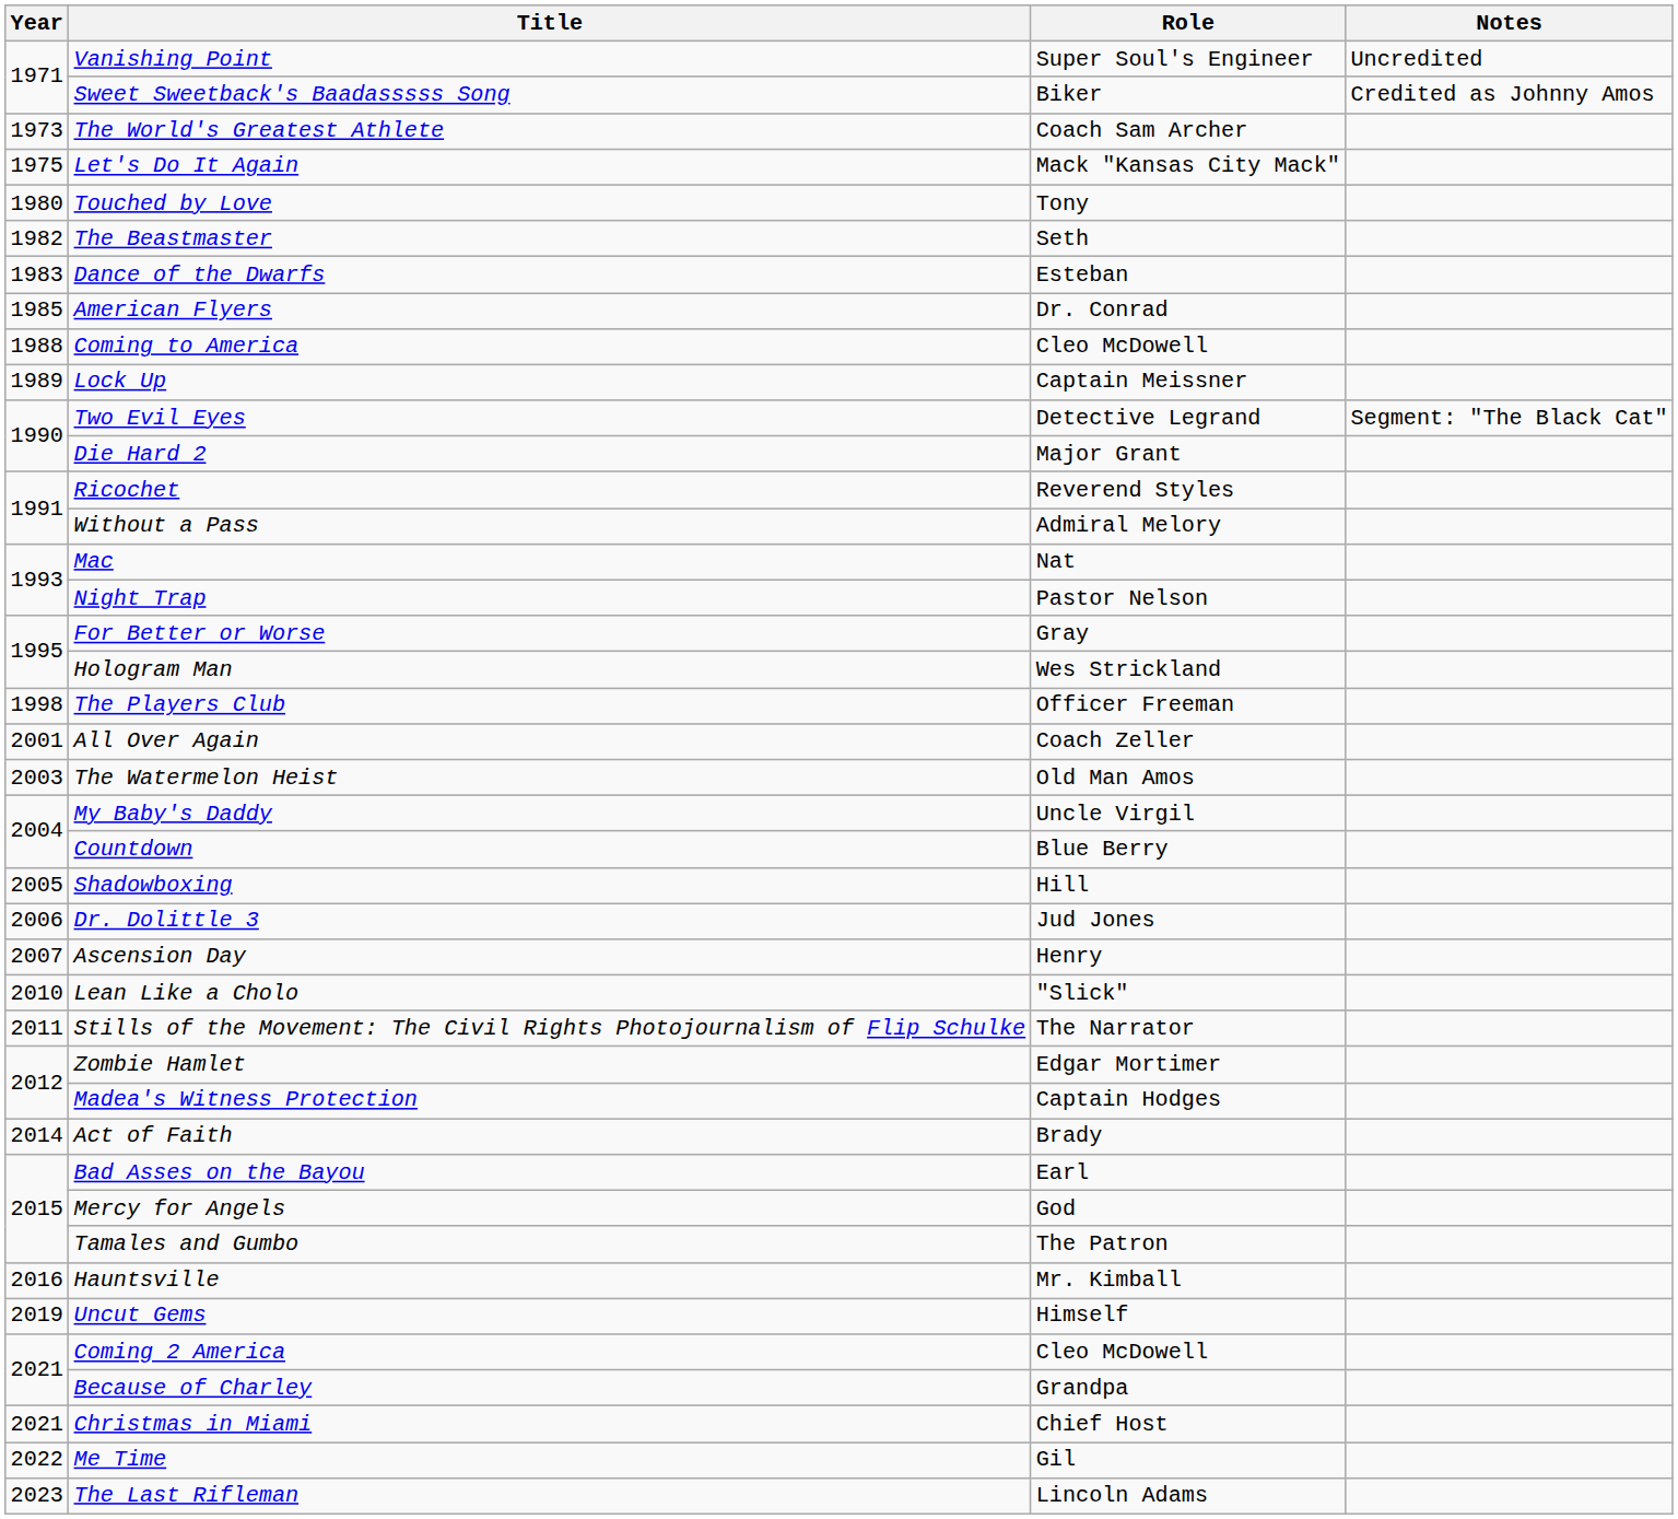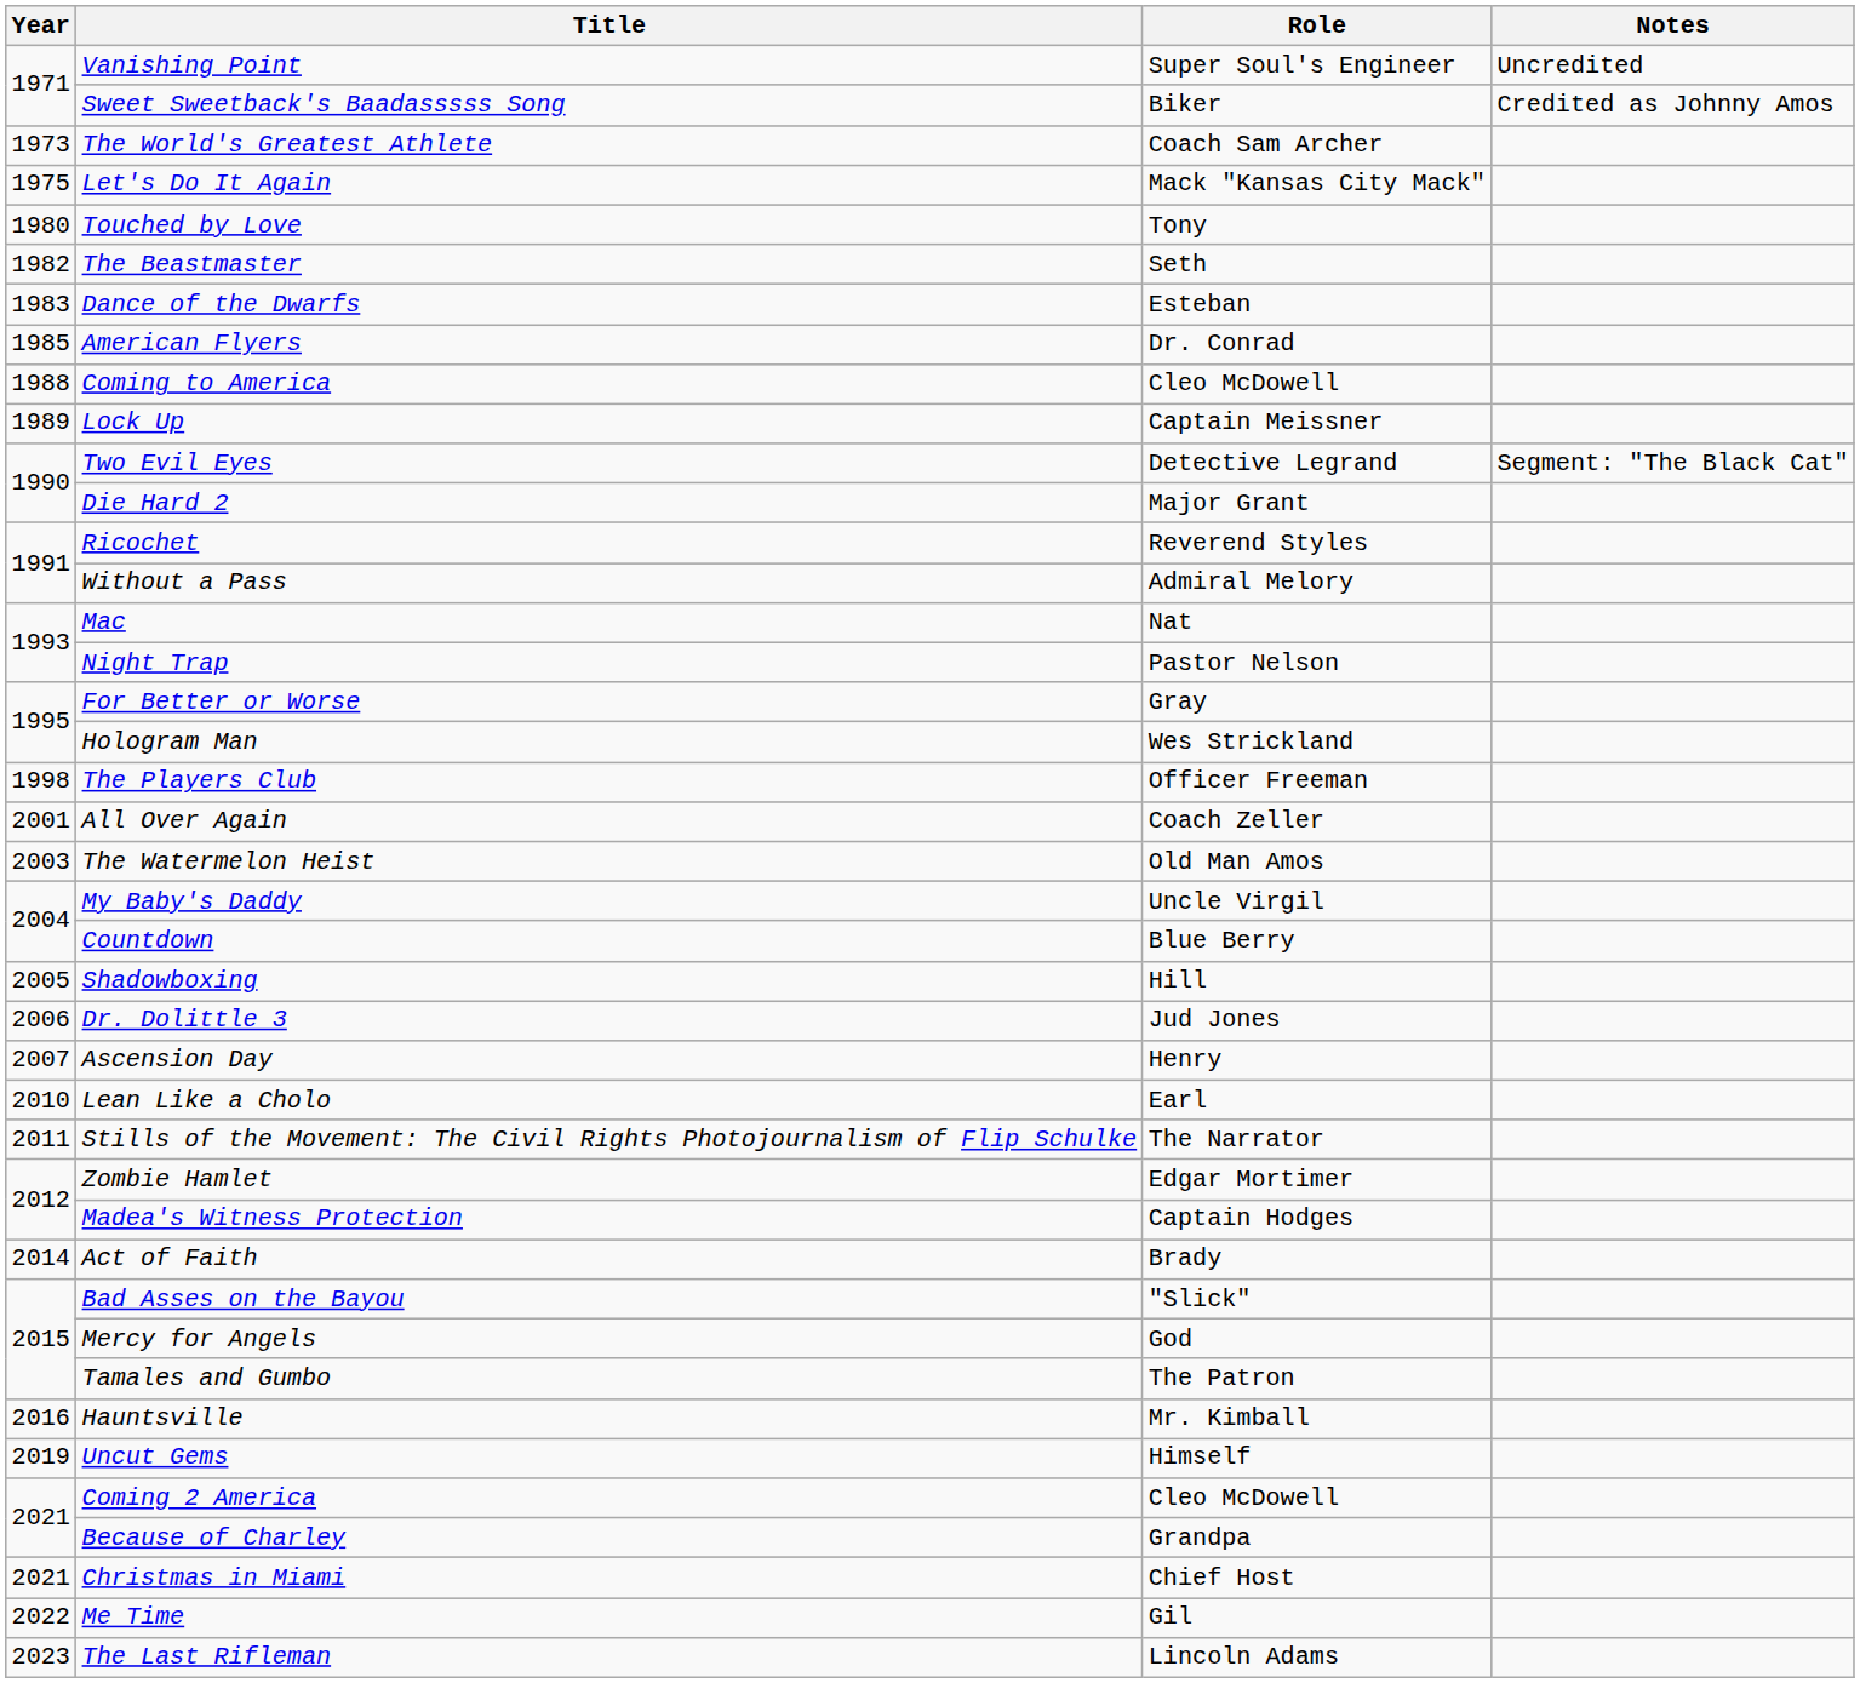Lean Like a Cholo | Role: "Slick" -> Earl
Bad Asses on the Bayou | Role: Earl -> "Slick"
